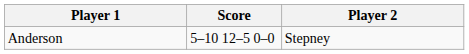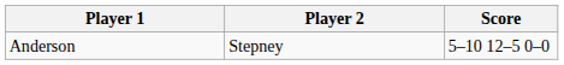columns swapped: Player 2 <-> Score
